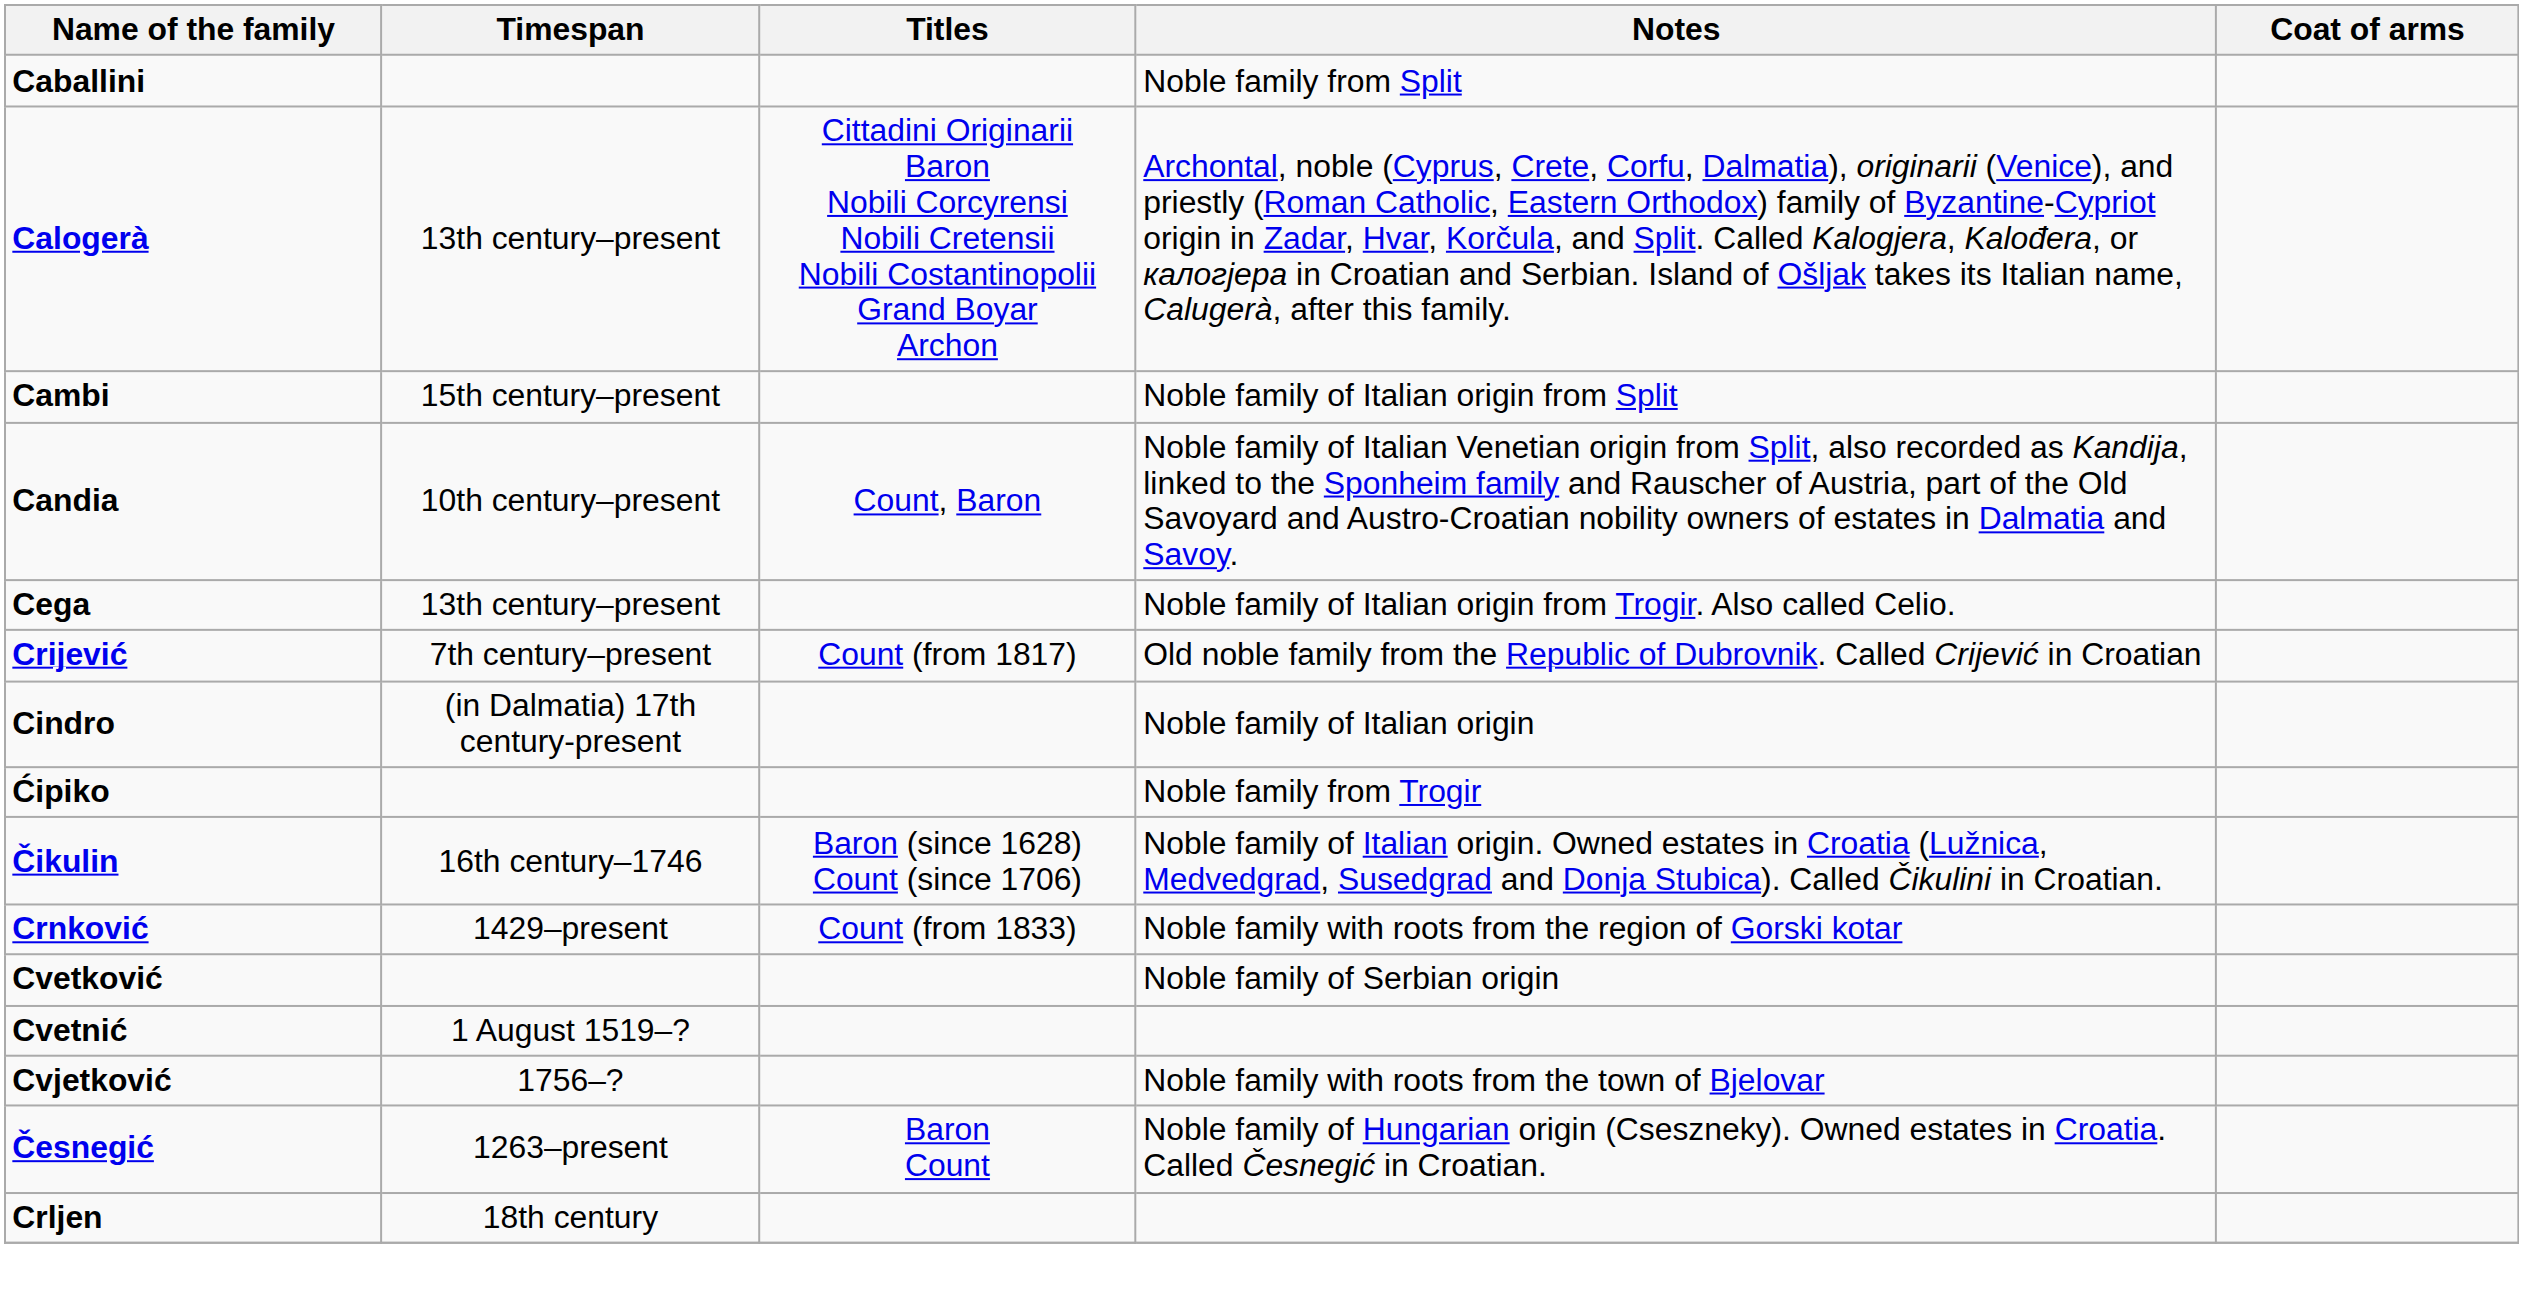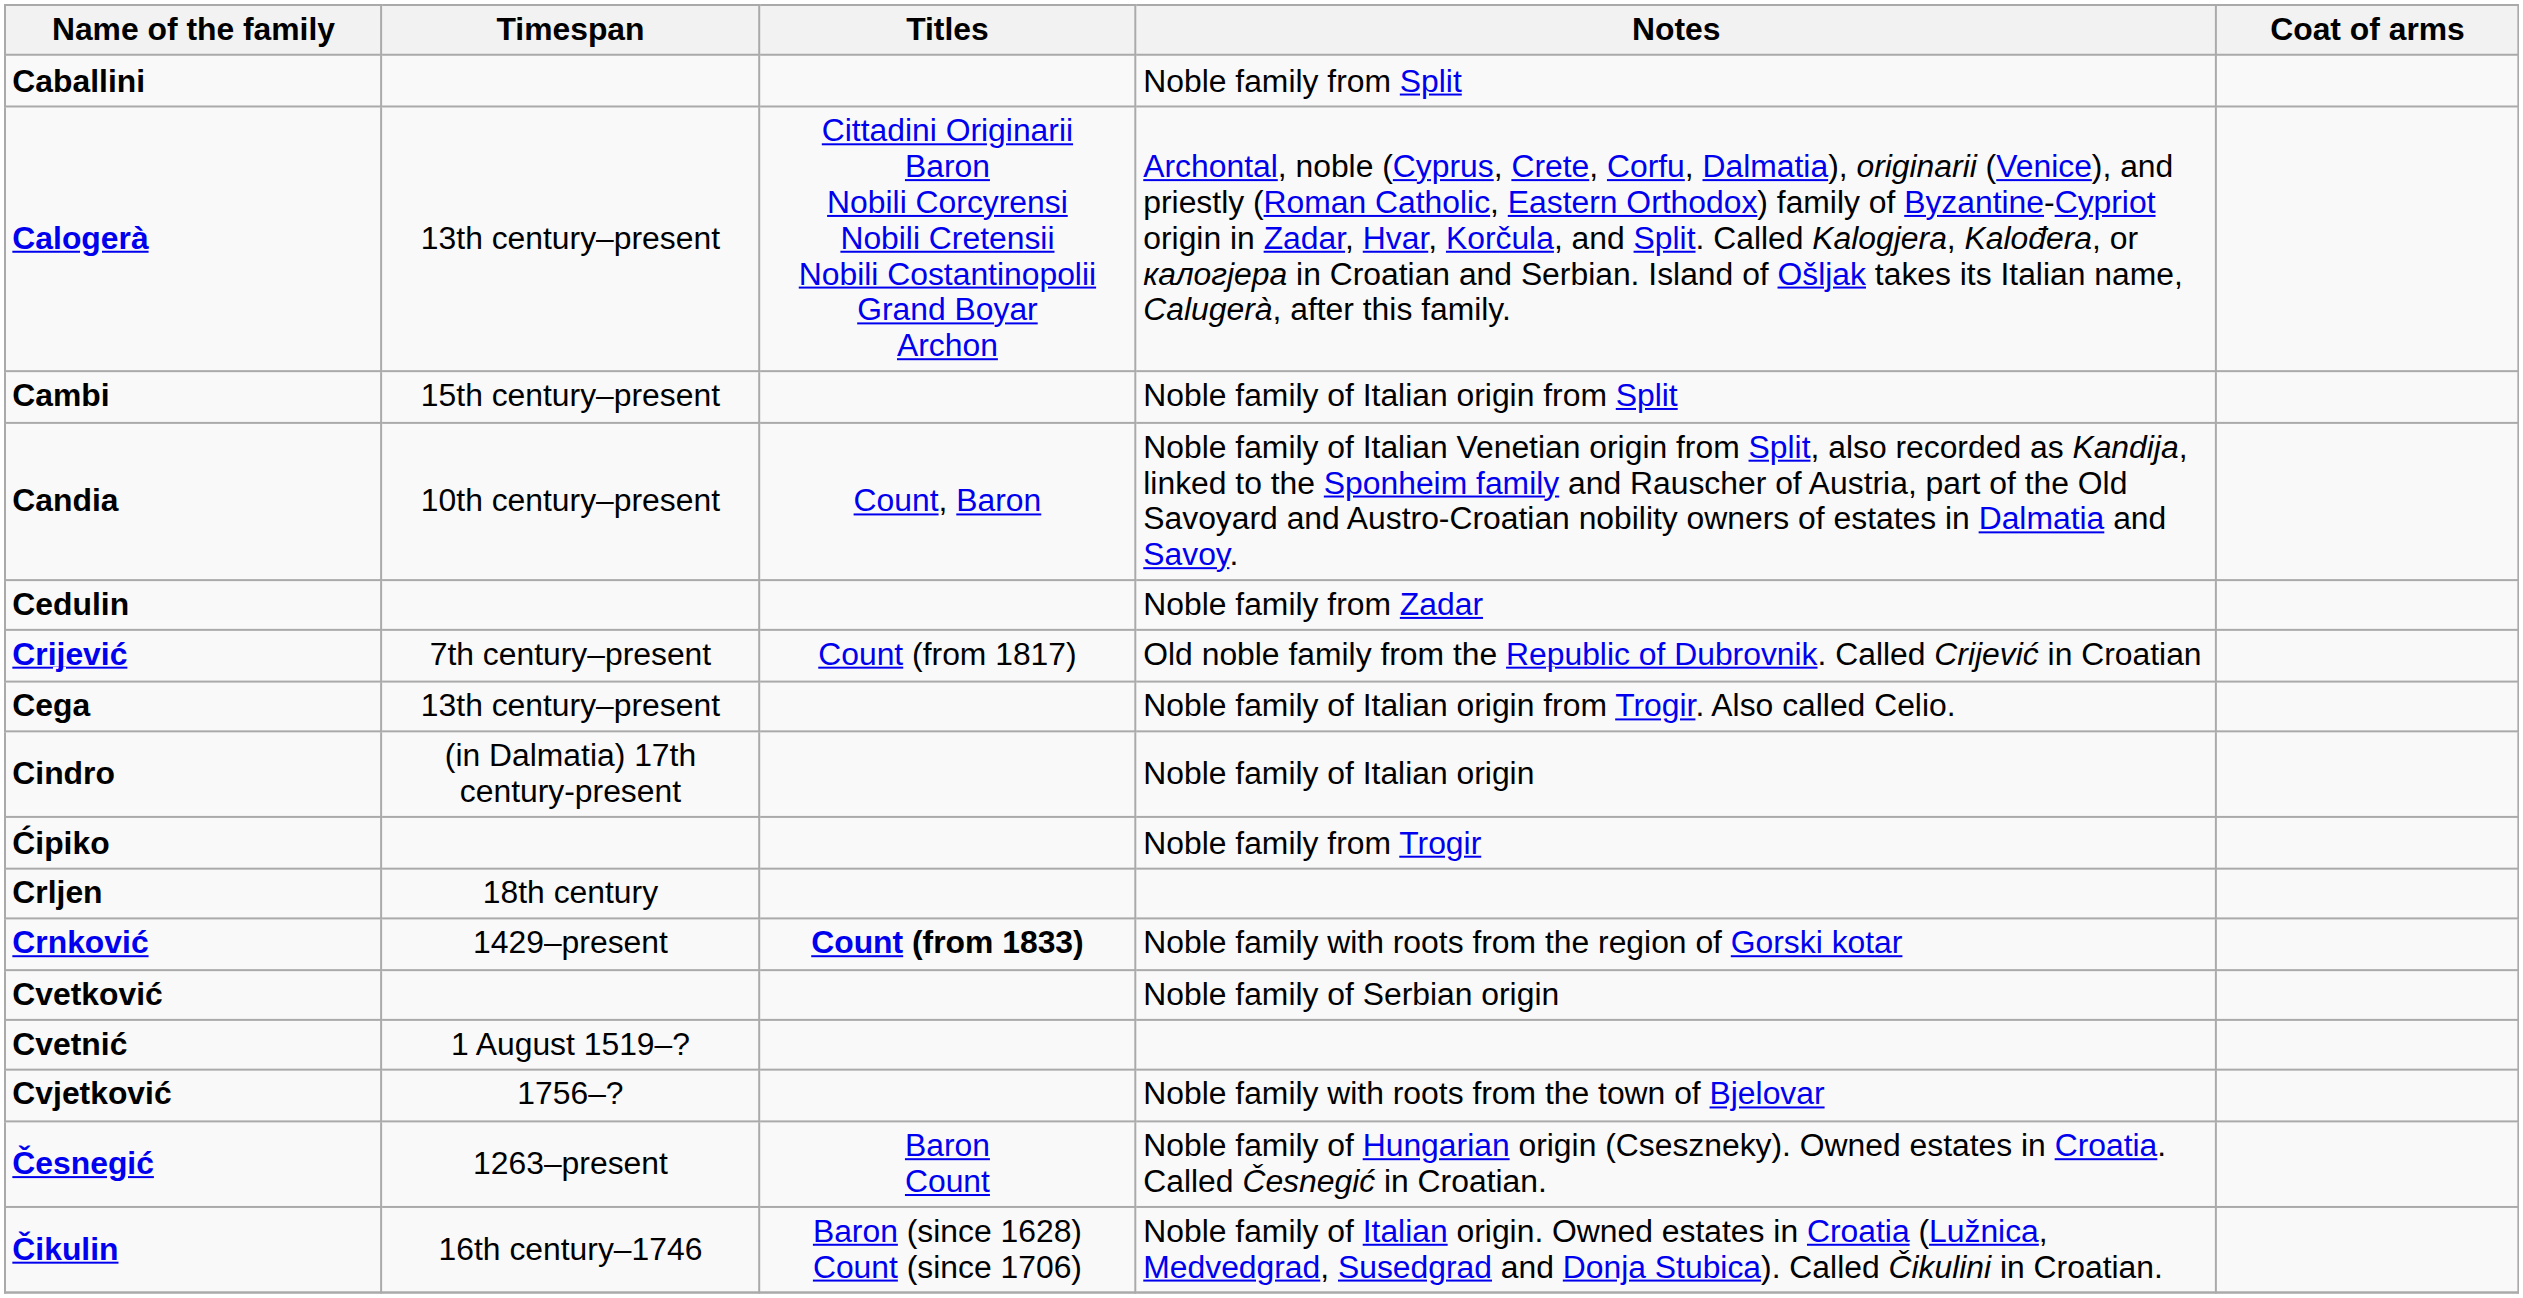+ row: Cedulin | Noble family from Zadar
rows swapped: Cega <-> Crijević
rows swapped: Crljen <-> Čikulin
Crnković | Titles: normal -> bold
